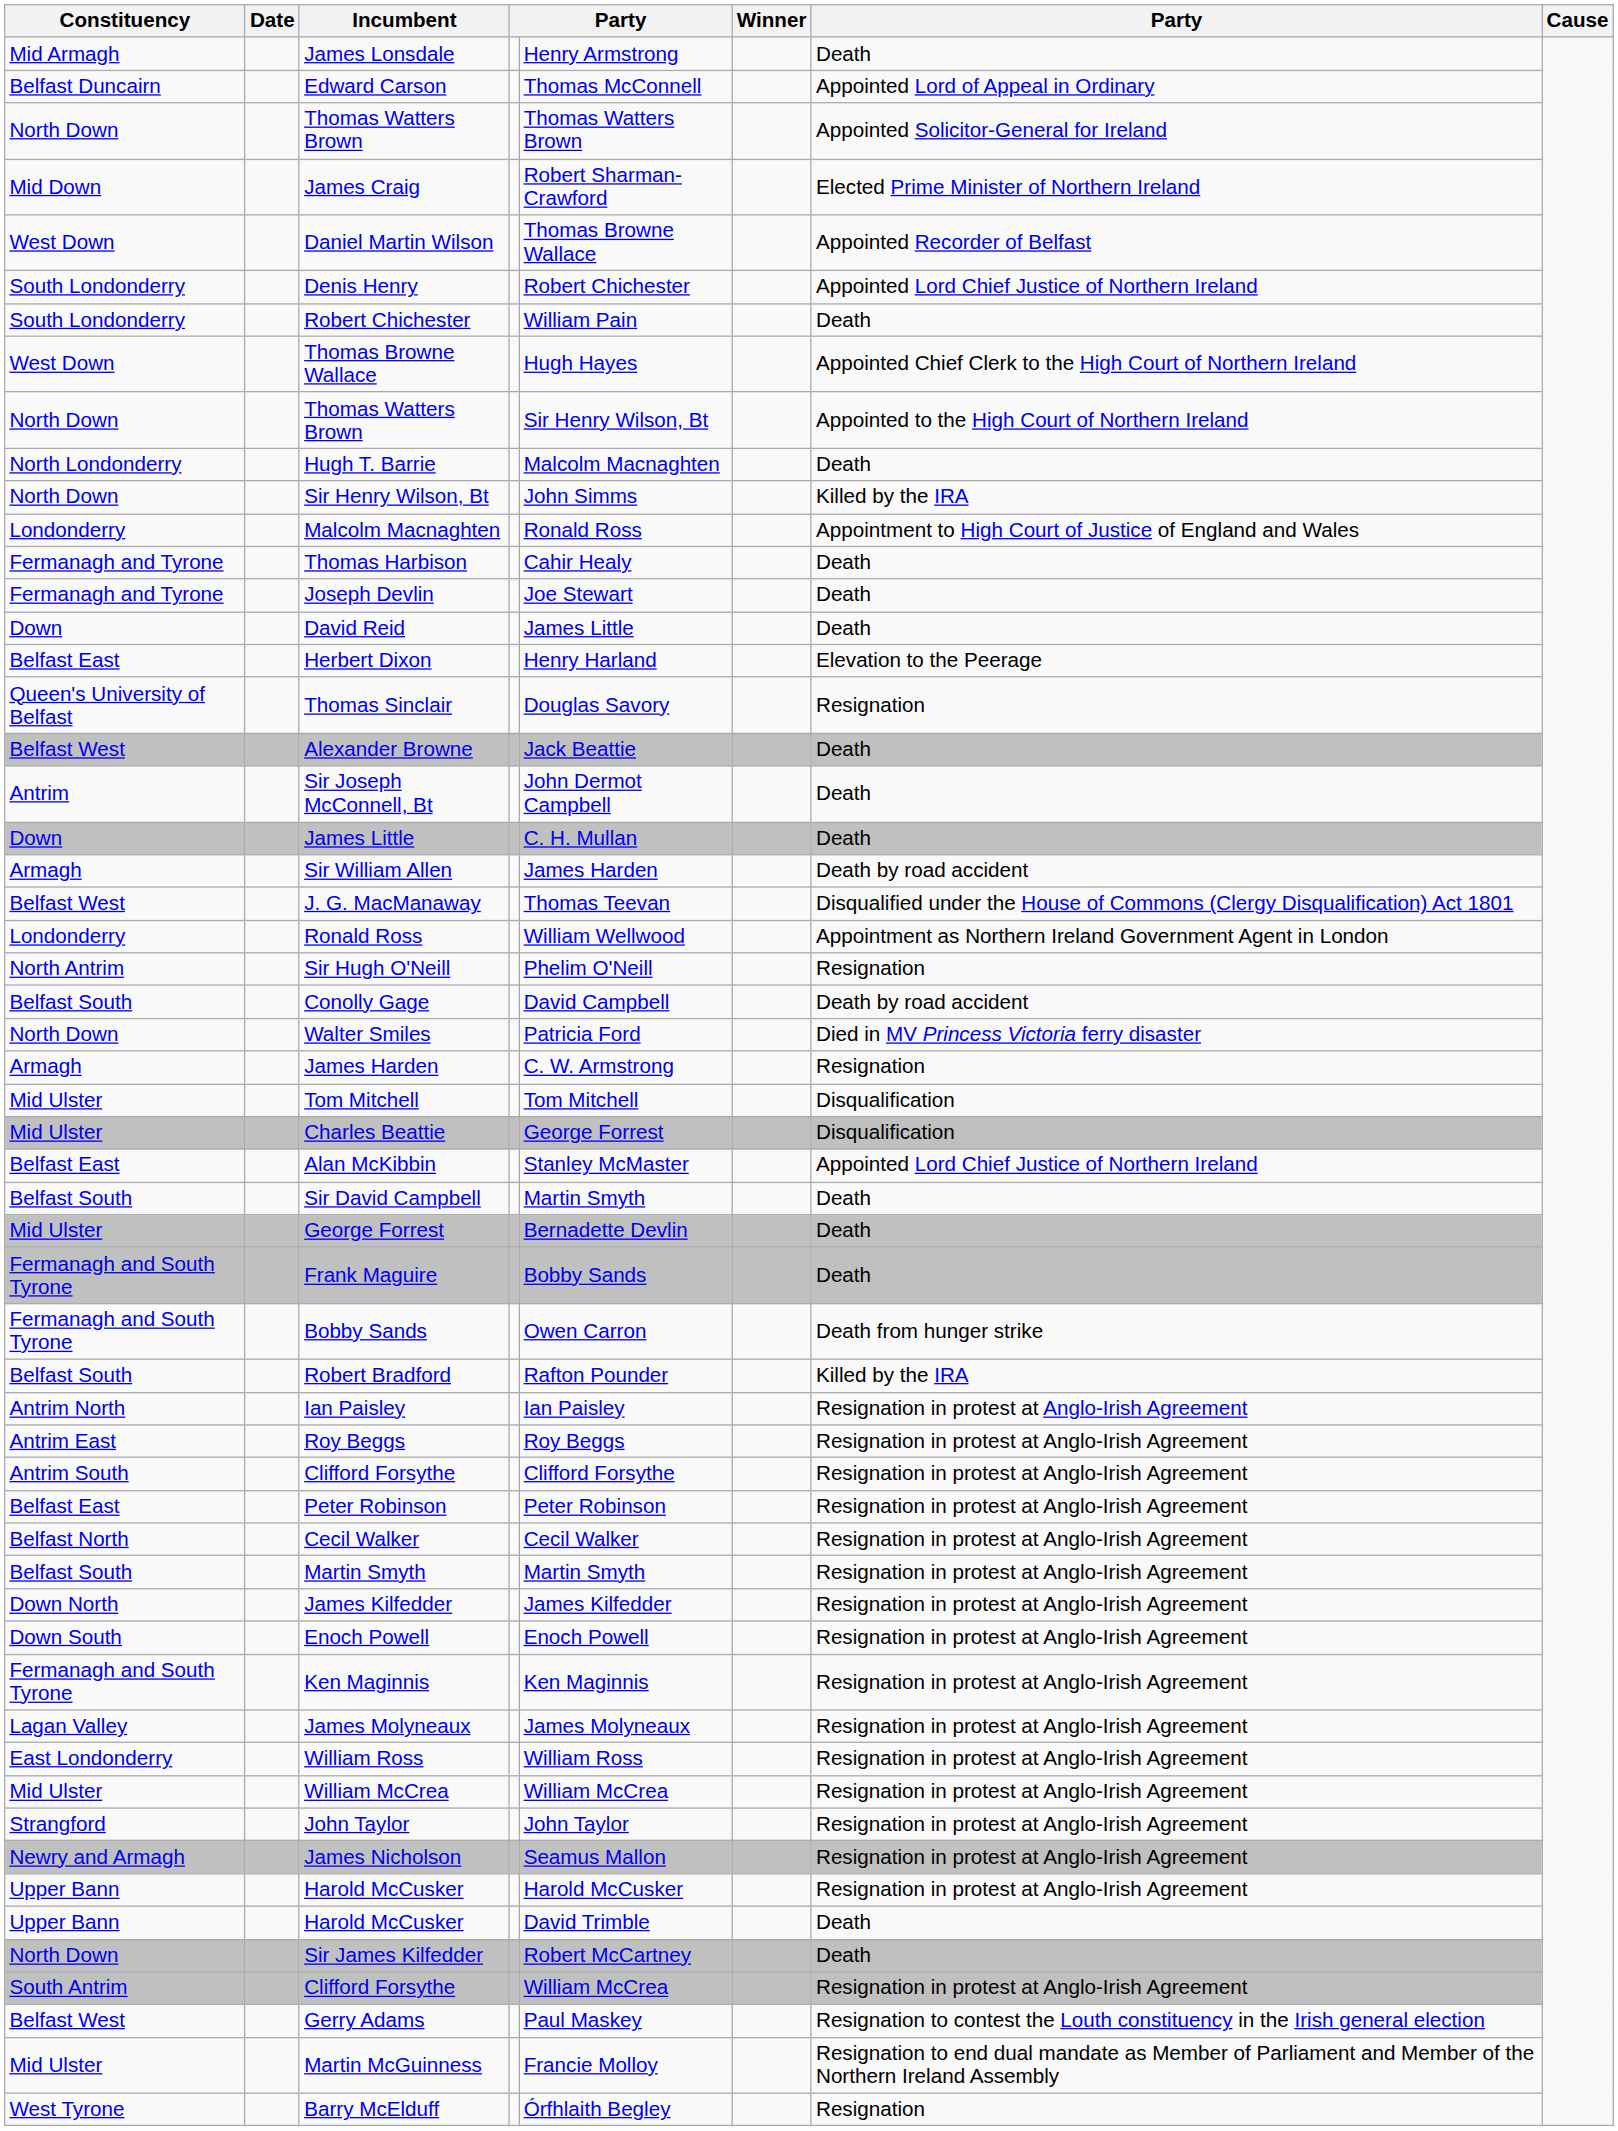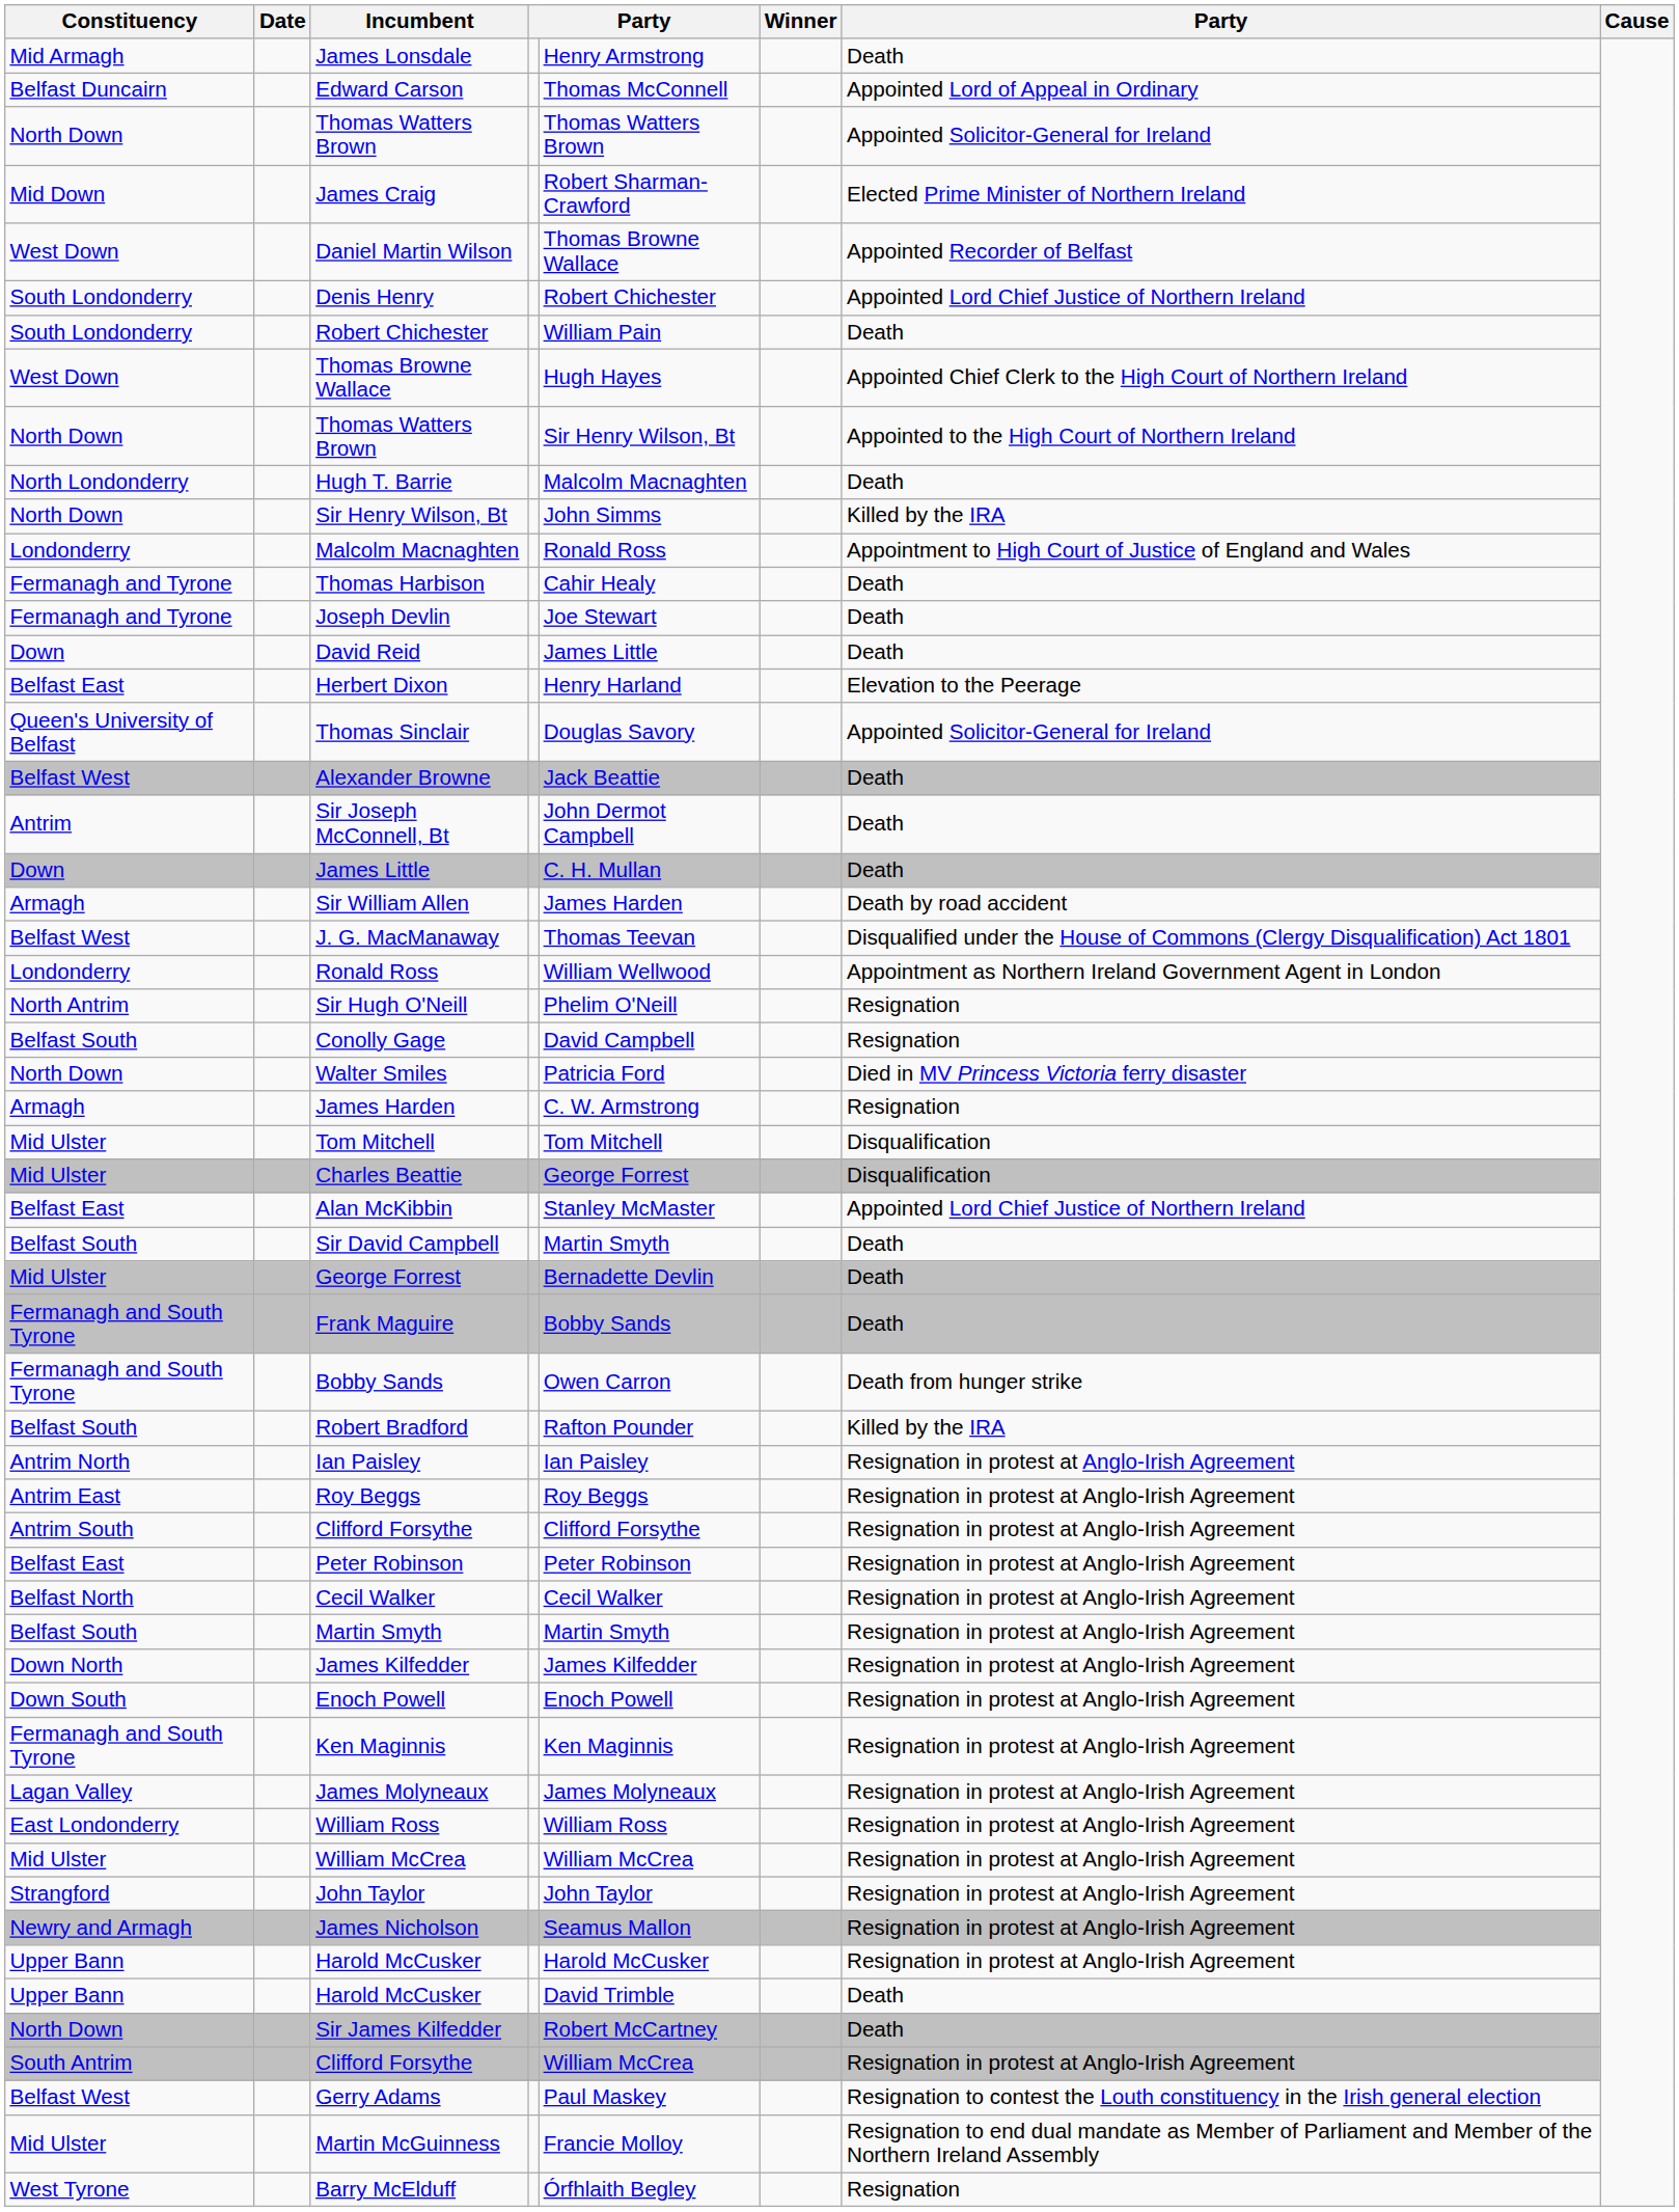Thomas Sinclair | column 7: Resignation -> Appointed Solicitor-General for Ireland
Conolly Gage | column 7: Death by road accident -> Resignation
